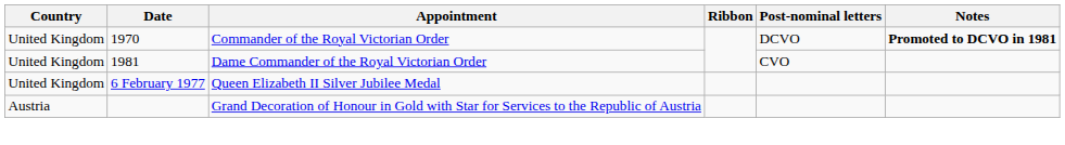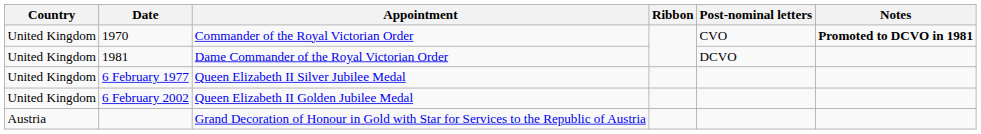Commander of the Royal Victorian Order | Post-nominal letters: DCVO -> CVO
Dame Commander of the Royal Victorian Order | Post-nominal letters: CVO -> DCVO
+ row: United Kingdom | 6 February 2002 | Queen Elizabeth II Golden Jubilee Medal
